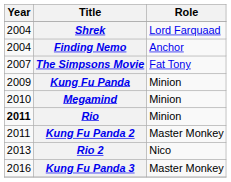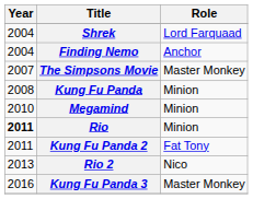The Simpsons Movie | Role: Fat Tony -> Master Monkey
Kung Fu Panda | Year: 2009 -> 2008
Kung Fu Panda 2 | Role: Master Monkey -> Fat Tony
